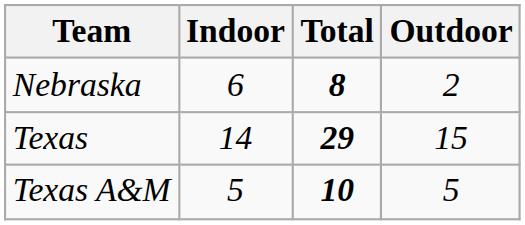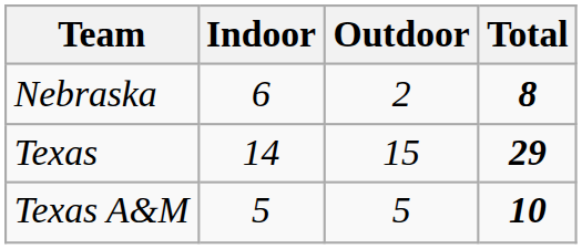columns swapped: Outdoor <-> Total
